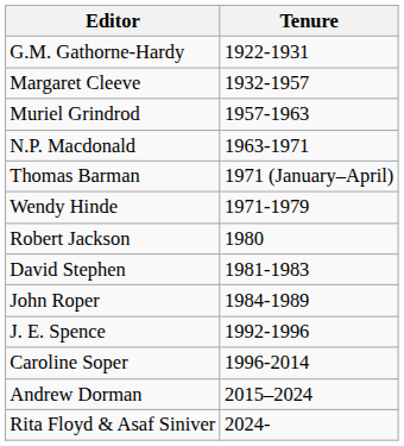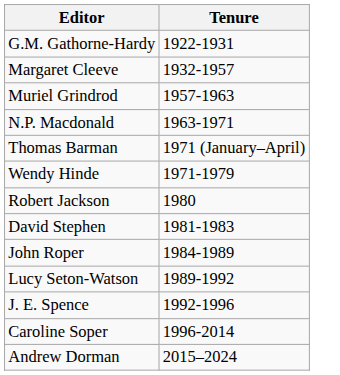+ row: Lucy Seton-Watson | 1989-1992
- row: Rita Floyd & Asaf Siniver | 2024-
